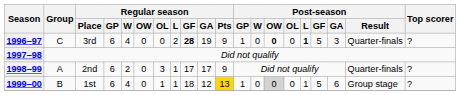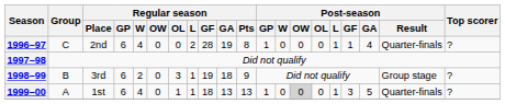1996–97 | Regular season / Place: 3rd -> 2nd
1996–97 | Regular season / GF: bold -> normal
1996–97 | Regular season / Pts: 9 -> 8
1996–97 | Post-season / OW: bold -> normal
1996–97 | Post-season / L: bold -> normal
1996–97 | Post-season / GF: 5 -> 1
1996–97 | Post-season / GA: 3 -> 4
1998–99 | Group: A -> B
1998–99 | Regular season / Place: 2nd -> 3rd
1998–99 | Regular season / GF: 17 -> 19
1998–99 | Regular season / GA: 17 -> 18
1998–99 | Post-season / Result: Quarter-finals -> Group stage
1999–00 | Group: B -> A
1999–00 | Regular season / GA: 12 -> 13
1999–00 | Regular season / Pts: gold background -> no background
1999–00 | Post-season / GF: 5 -> 3
1999–00 | Post-season / GA: 6 -> 5
1999–00 | Post-season / Result: Group stage -> Quarter-finals
